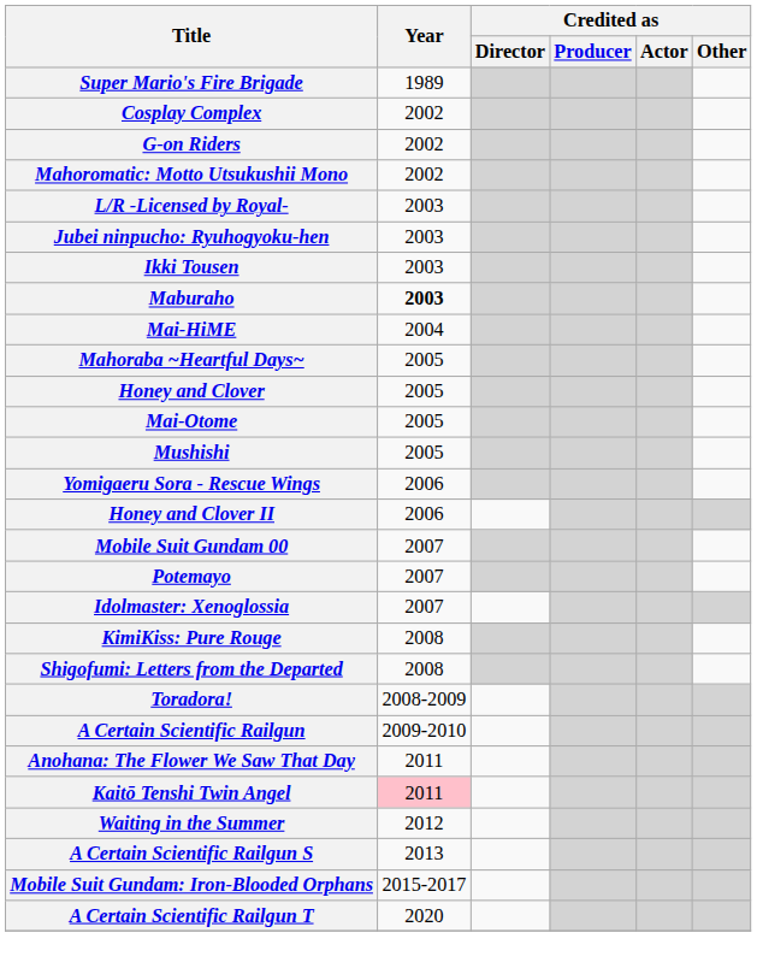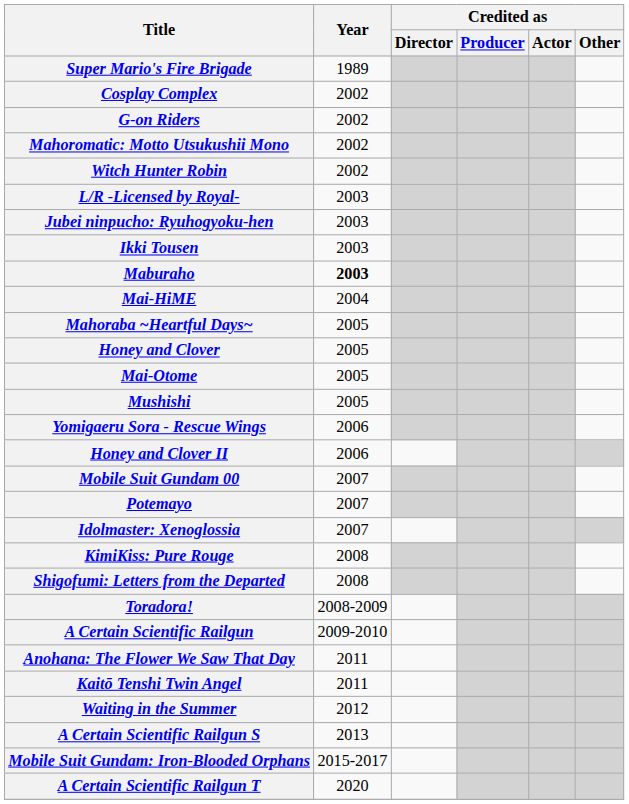+ row: Witch Hunter Robin | 2002
Kaitō Tenshi Twin Angel | Year: pink background -> no background
